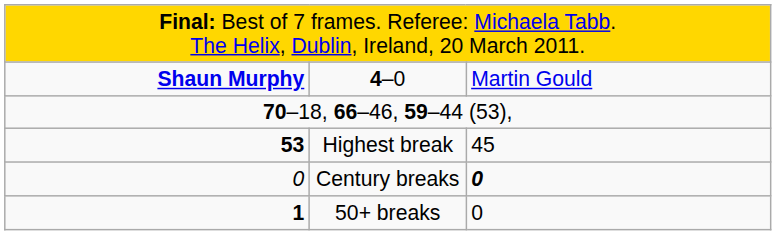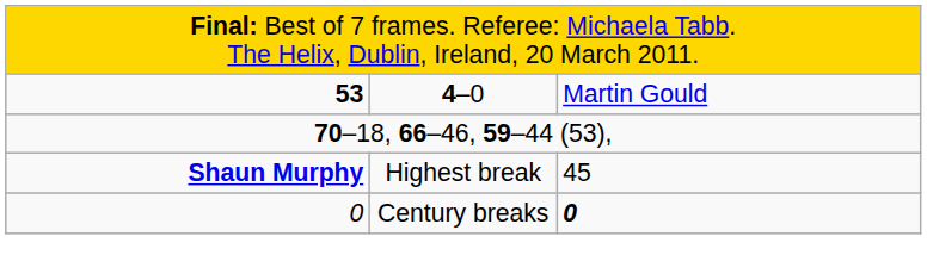4–0 | column 1: Shaun Murphy -> 53
Highest break | column 1: 53 -> Shaun Murphy
- row: 1 | 50+ breaks | 0
